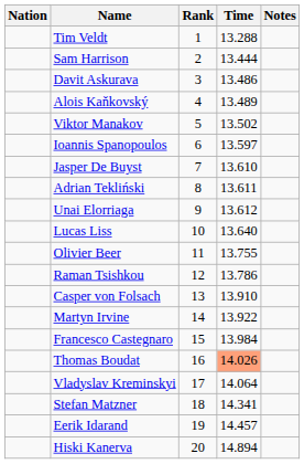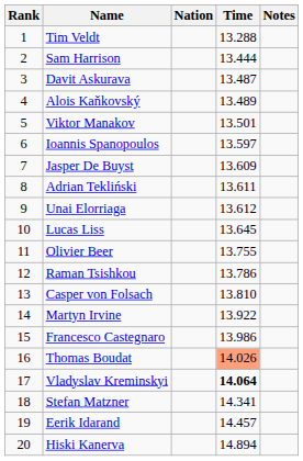columns swapped: Rank <-> Nation
Davit Askurava | Time: 13.486 -> 13.487
Viktor Manakov | Time: 13.502 -> 13.501
Jasper De Buyst | Time: 13.610 -> 13.609
Lucas Liss | Time: 13.640 -> 13.645
Casper von Folsach | Time: 13.910 -> 13.810
Francesco Castegnaro | Time: 13.984 -> 13.986
Vladyslav Kreminskyi | Time: normal -> bold
